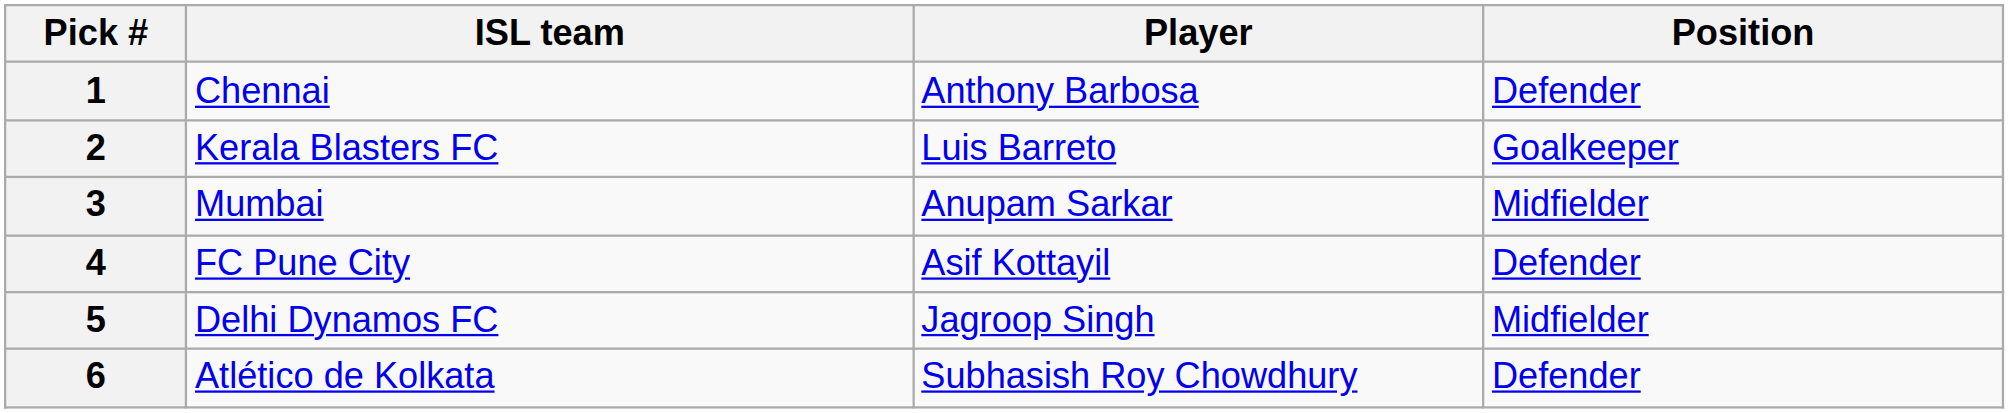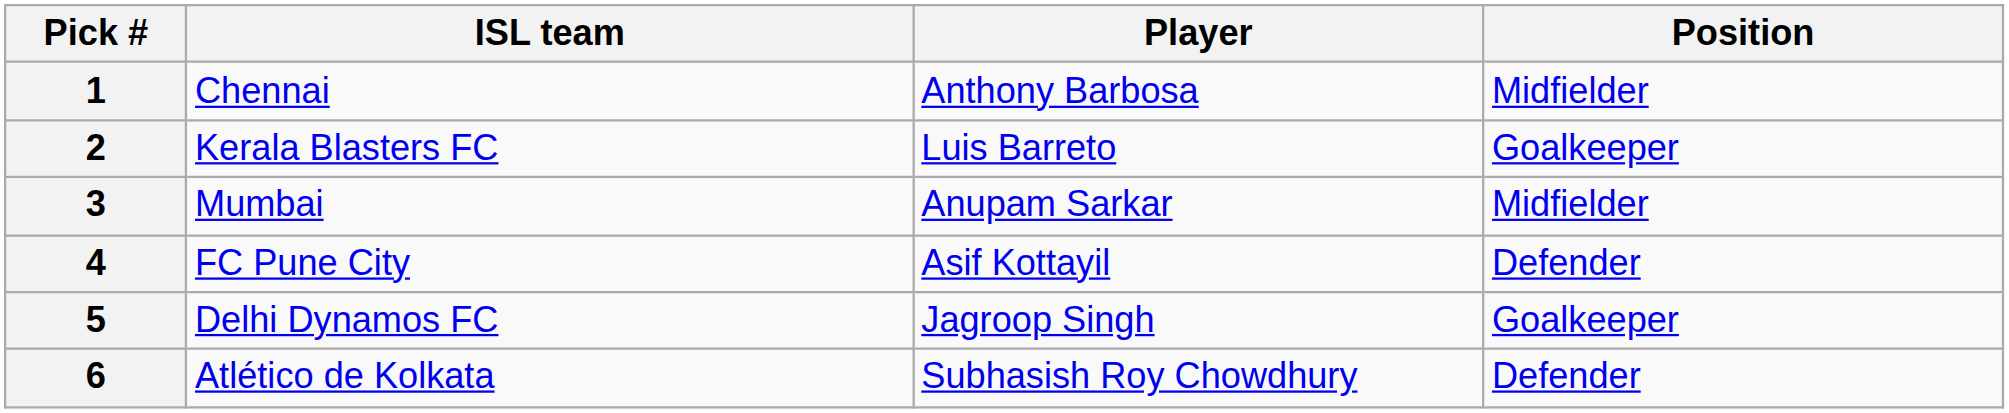1 | Position: Defender -> Midfielder
5 | Position: Midfielder -> Goalkeeper
